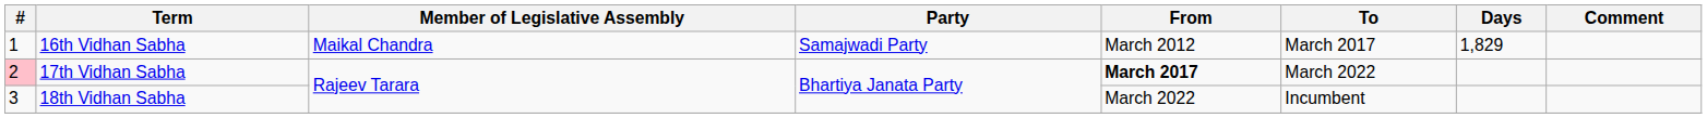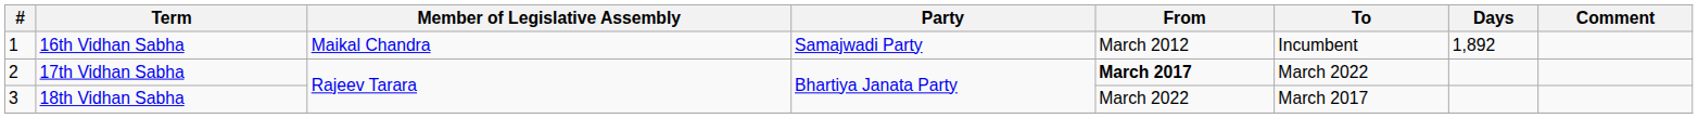16th Vidhan Sabha | To: March 2017 -> Incumbent
16th Vidhan Sabha | Days: 1,829 -> 1,892
17th Vidhan Sabha | #: pink background -> no background
18th Vidhan Sabha | To: Incumbent -> March 2017
